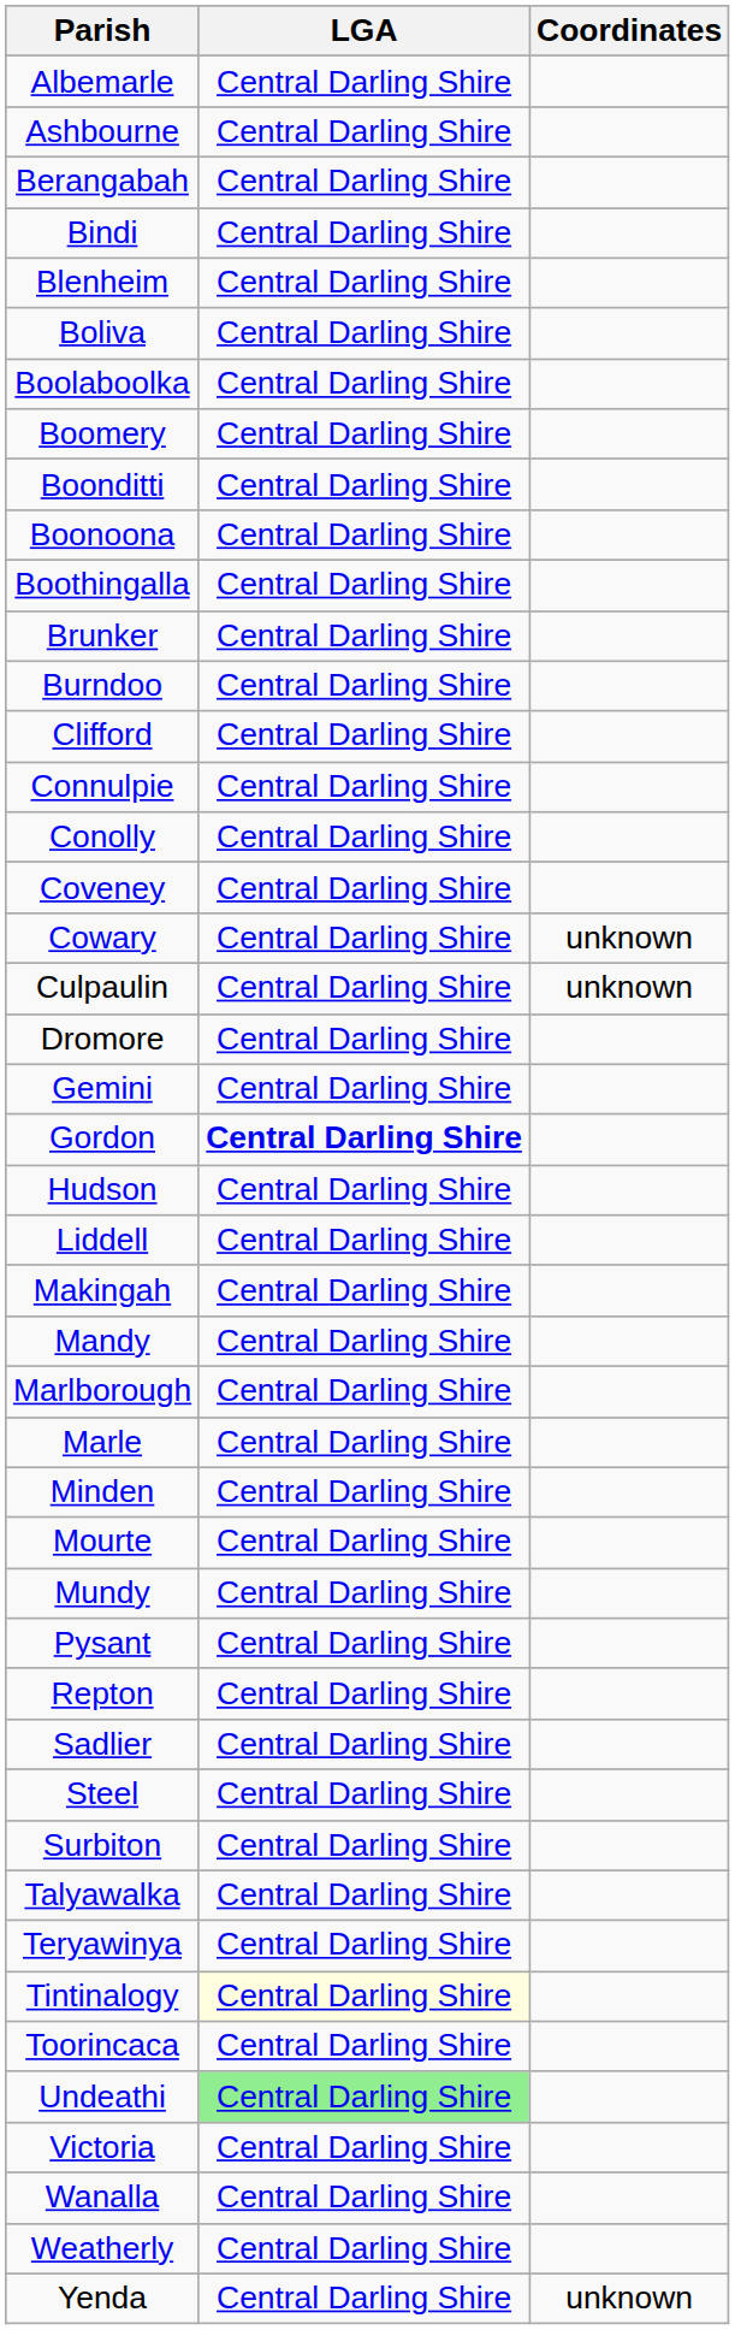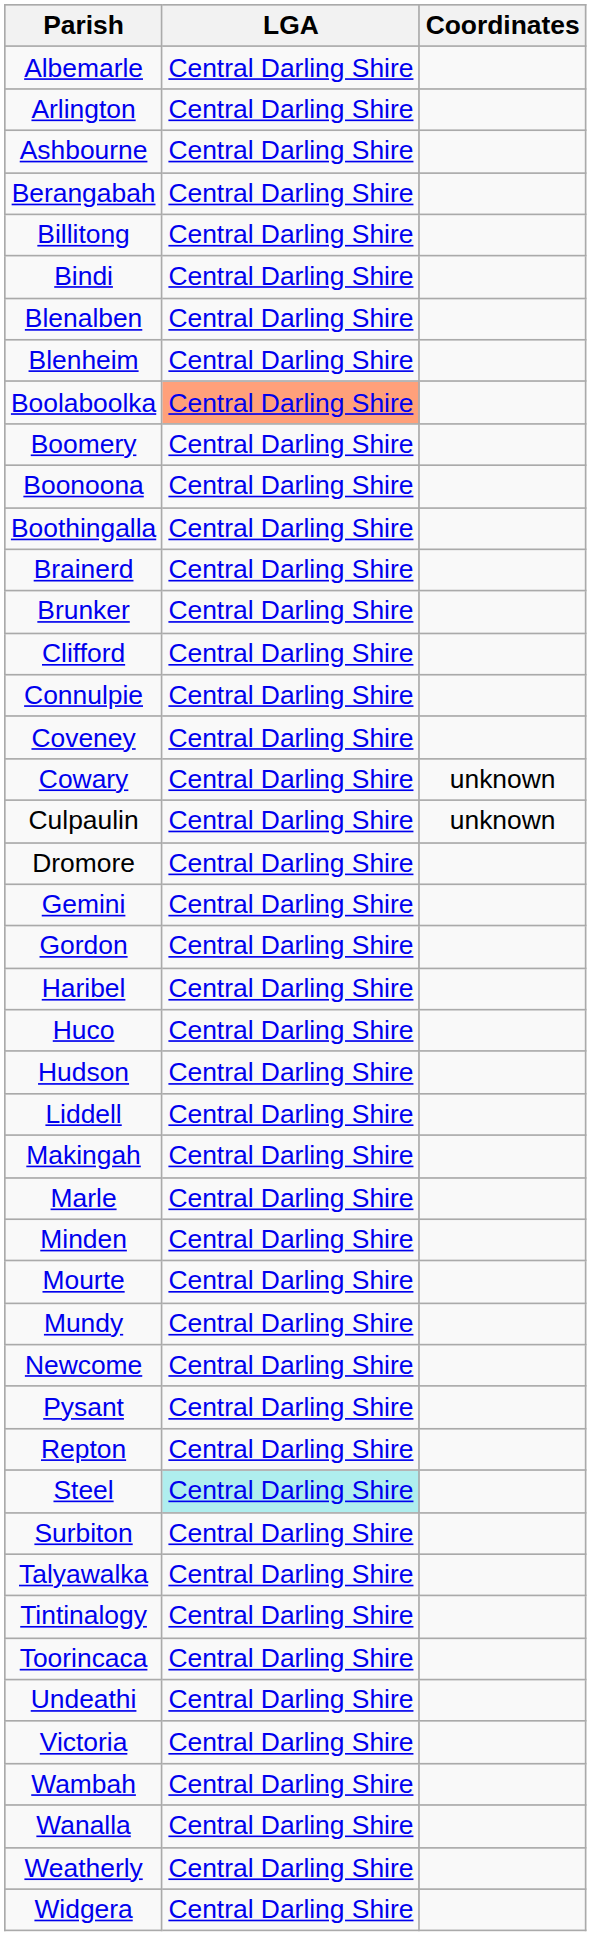+ row: Arlington | Central Darling Shire
+ row: Billitong | Central Darling Shire
+ row: Blenalben | Central Darling Shire
- row: Boliva | Central Darling Shire
Boolaboolka | LGA: no background -> lightsalmon background
- row: Boonditti | Central Darling Shire
+ row: Brainerd | Central Darling Shire
- row: Burndoo | Central Darling Shire
- row: Conolly | Central Darling Shire
Gordon | LGA: bold -> normal
+ row: Haribel | Central Darling Shire
+ row: Huco | Central Darling Shire
- row: Mandy | Central Darling Shire
- row: Marlborough | Central Darling Shire
+ row: Newcome | Central Darling Shire
- row: Sadlier | Central Darling Shire
Steel | LGA: no background -> paleturquoise background
- row: Teryawinya | Central Darling Shire
Tintinalogy | LGA: lightyellow background -> no background
Undeathi | LGA: lightgreen background -> no background
+ row: Wambah | Central Darling Shire
+ row: Widgera | Central Darling Shire
- row: Yenda | Central Darling Shire | unknown
